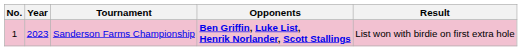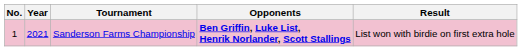Sanderson Farms Championship | Year: 2023 -> 2021
